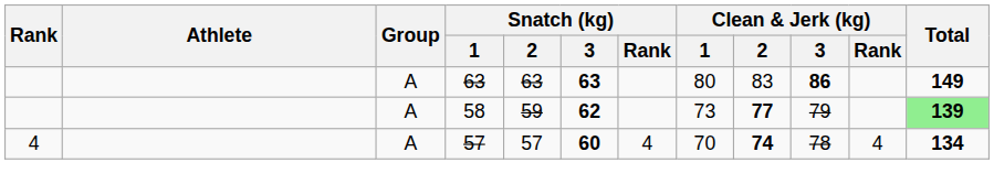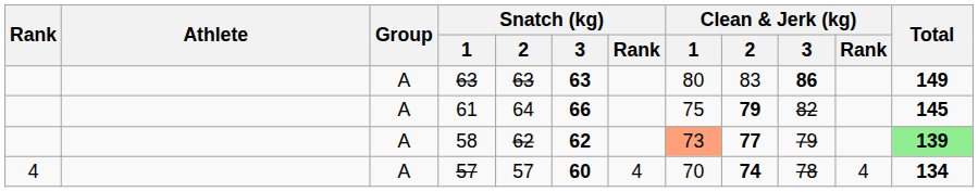+ row: A | 61 | 64 | 66 | 75 | 79 | 82 | 145
58 | Snatch (kg) / 2: 59 -> 62
58 | Clean & Jerk (kg) / 1: no background -> lightsalmon background
